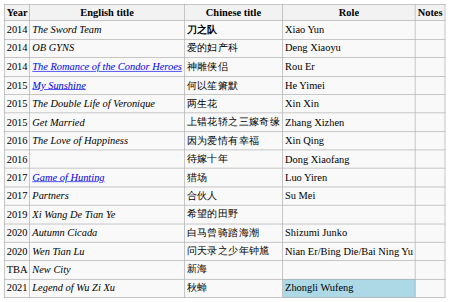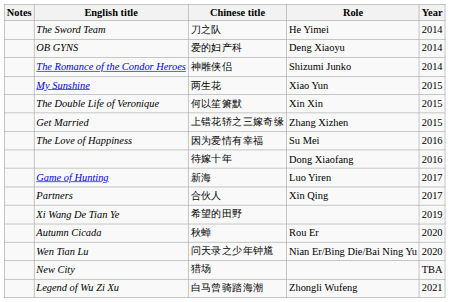columns swapped: Year <-> Notes
The Sword Team | Chinese title: bold -> normal
The Sword Team | Role: Xiao Yun -> He Yimei
The Romance of the Condor Heroes | Role: Rou Er -> Shizumi Junko
My Sunshine | Chinese title: 何以笙箫默 -> 两生花
My Sunshine | Role: He Yimei -> Xiao Yun
The Double Life of Veronique | Chinese title: 两生花 -> 何以笙箫默
The Love of Happiness | Role: Xin Qing -> Su Mei
Game of Hunting | Chinese title: 猎场 -> 新海
Partners | Role: Su Mei -> Xin Qing
Autumn Cicada | Chinese title: 白马曾骑踏海潮 -> 秋蝉
Autumn Cicada | Role: Shizumi Junko -> Rou Er
New City | Chinese title: 新海 -> 猎场
Legend of Wu Zi Xu | Chinese title: 秋蝉 -> 白马曾骑踏海潮
Legend of Wu Zi Xu | Role: lightblue background -> no background
